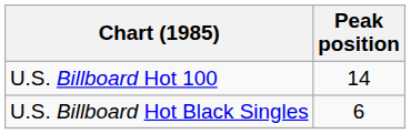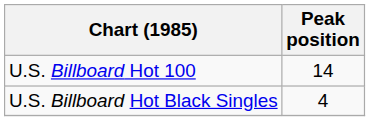U.S. Billboard Hot Black Singles | Peak position: 6 -> 4
